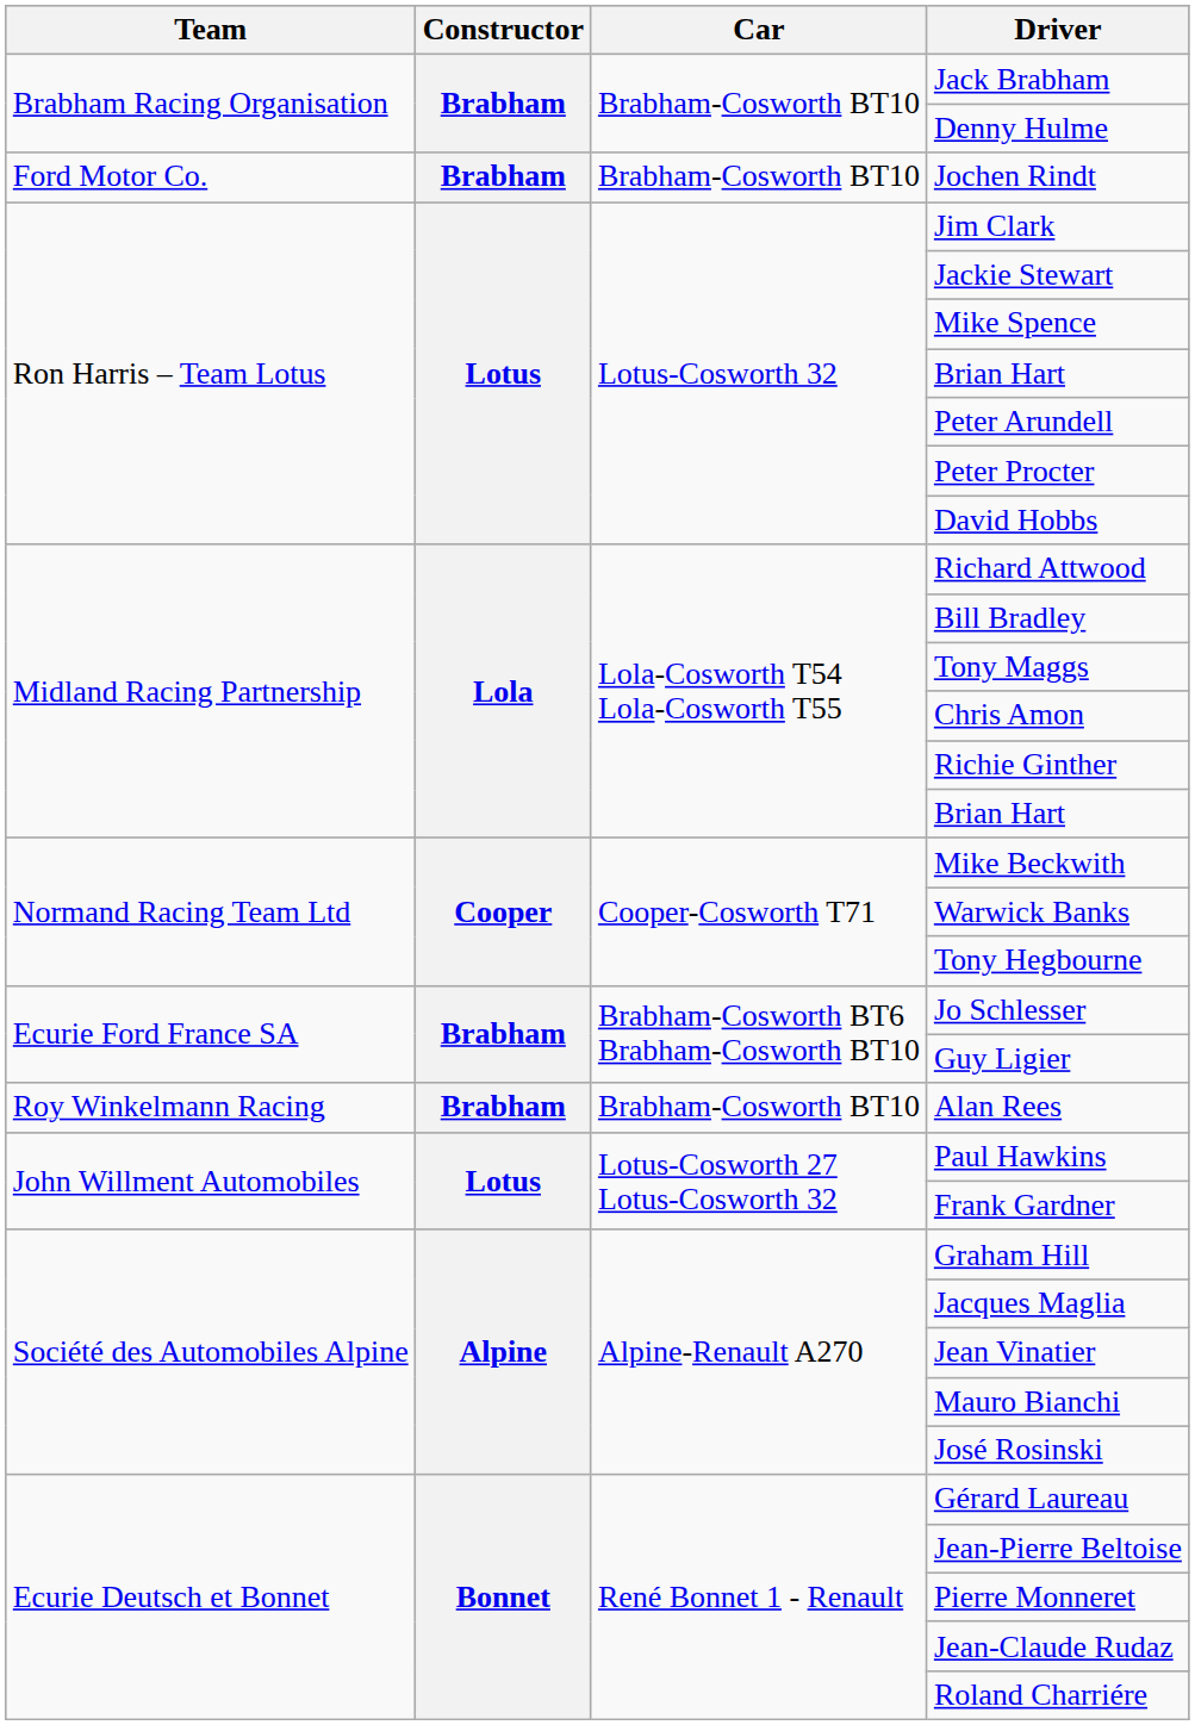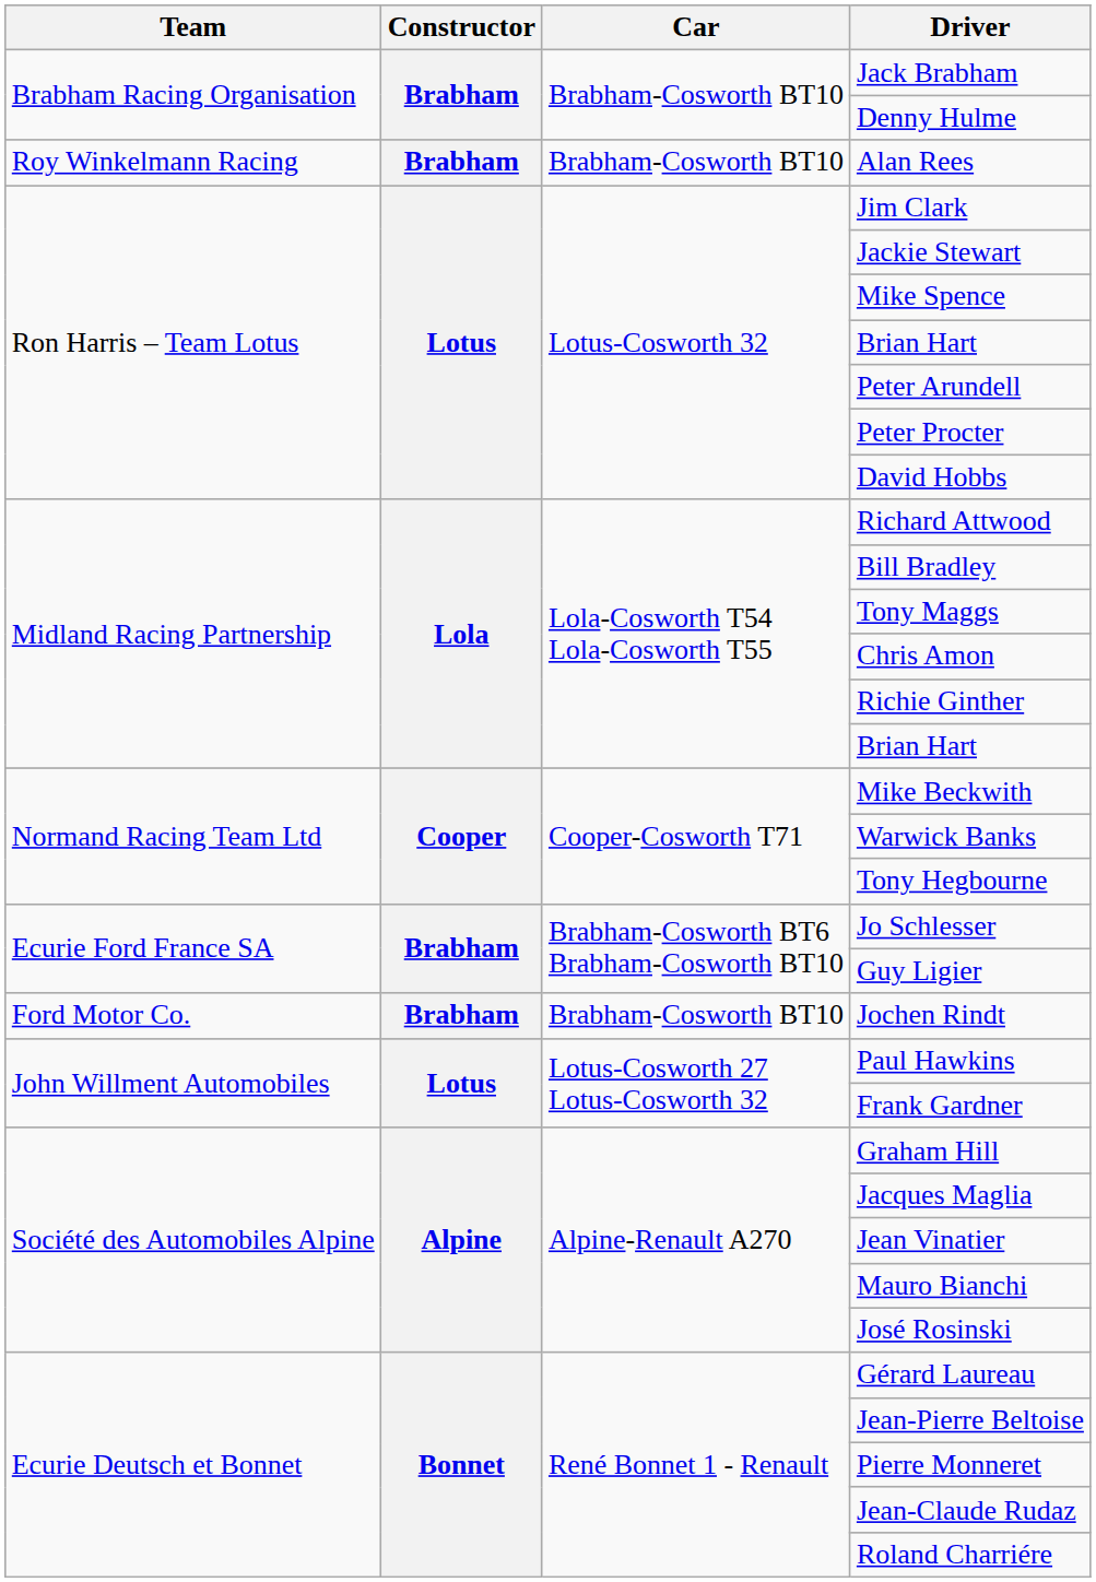rows swapped: Alan Rees <-> Jochen Rindt
